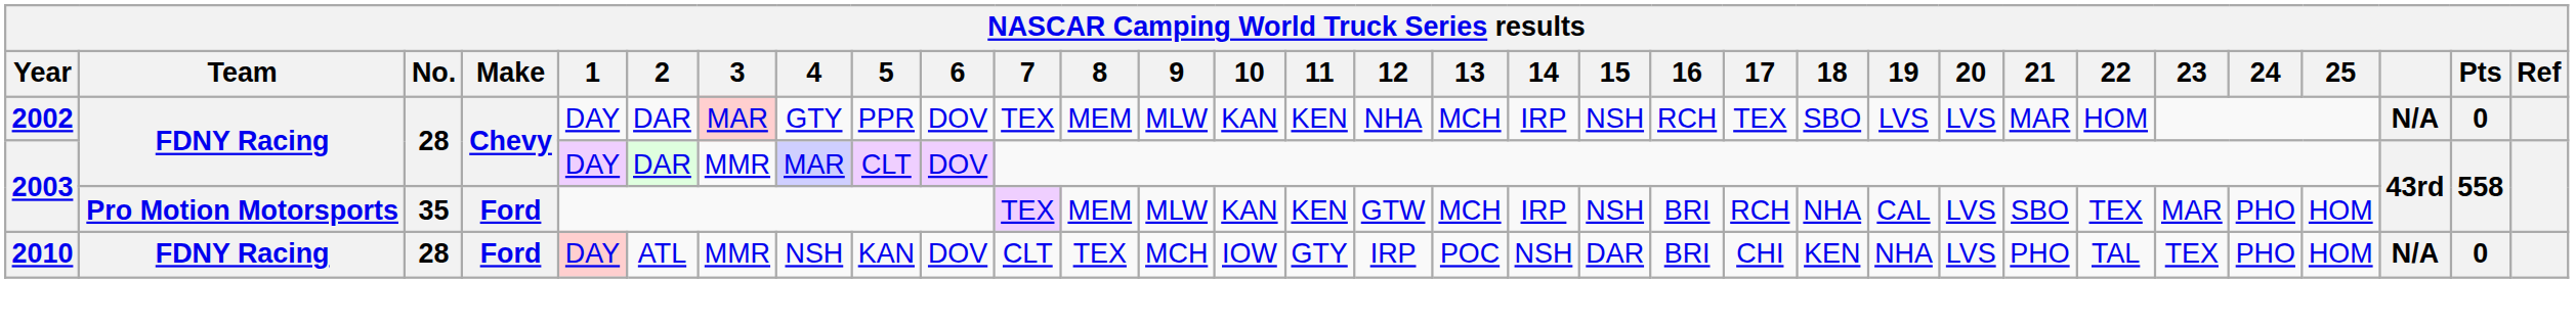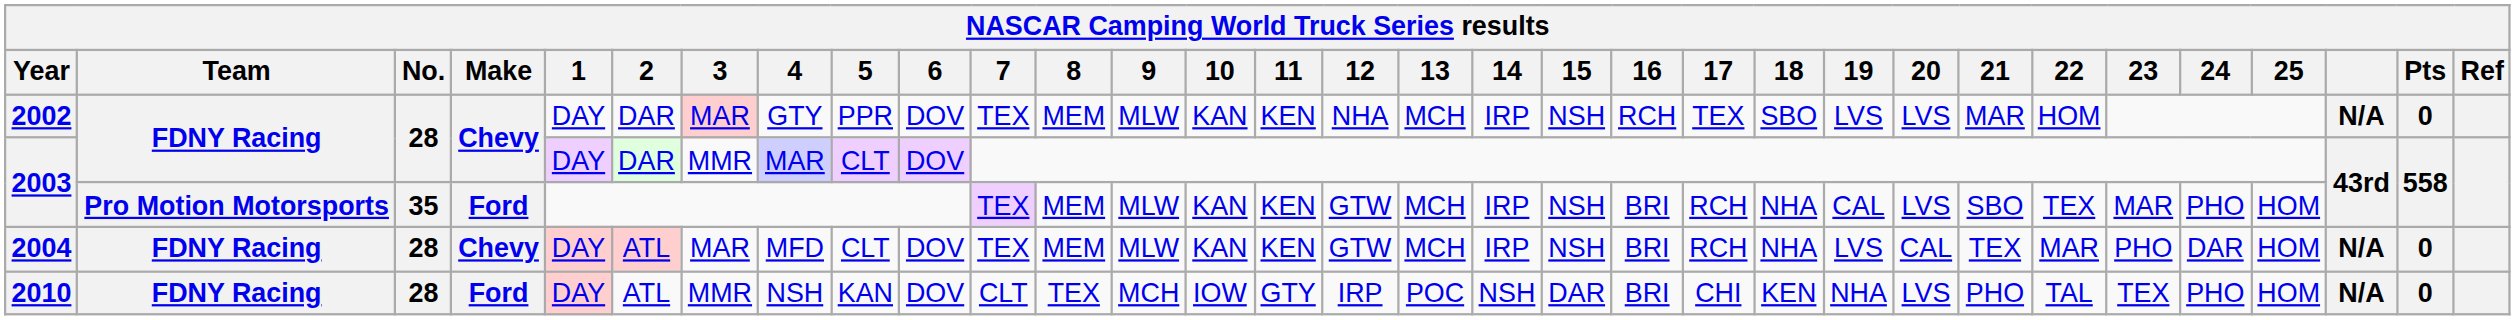+ row: 2004 | FDNY Racing | 28 | Chevy | DAY | ATL | MAR | MFD | CLT | DOV | TEX | MEM | MLW | KAN | KEN | GTW | MCH | IRP | NSH | BRI | RCH | NHA | LVS | CAL | TEX | MAR | PHO | DAR | HOM | N/A | 0
